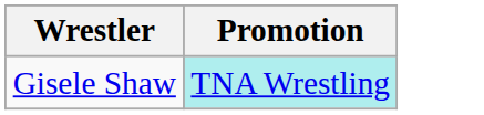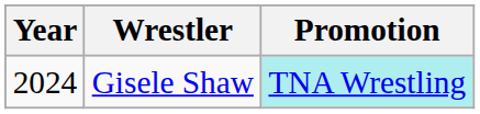+ column: Year | 2024
